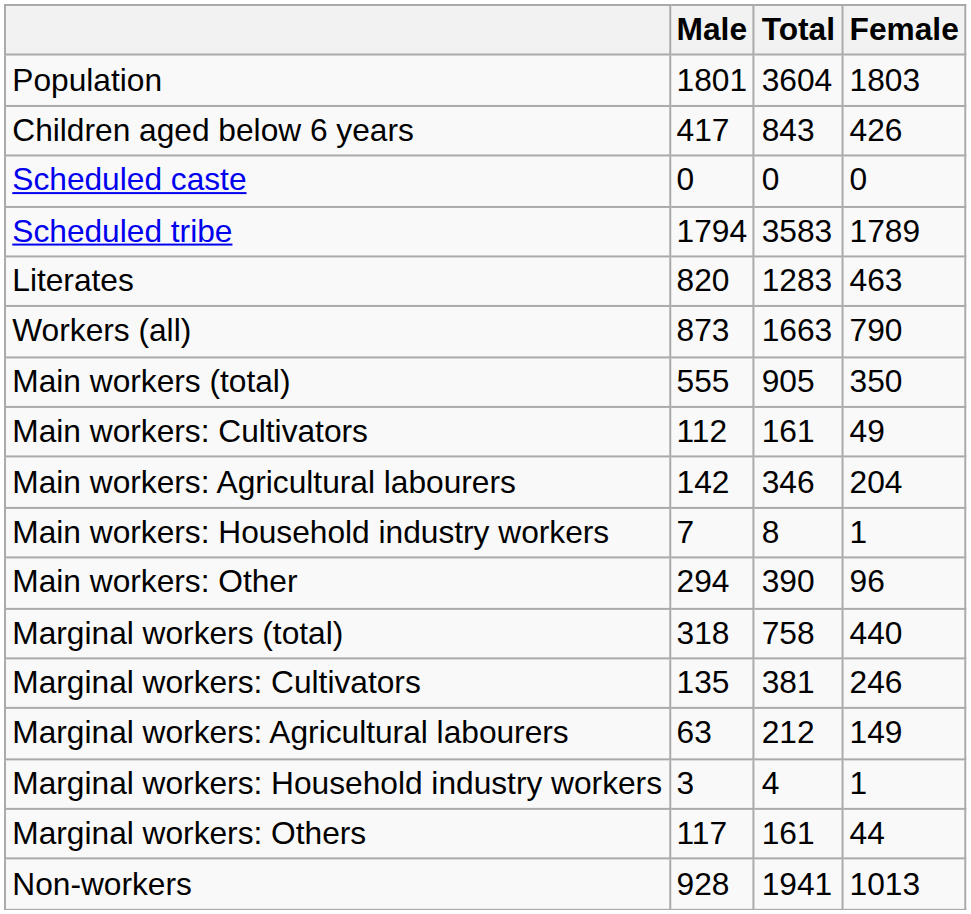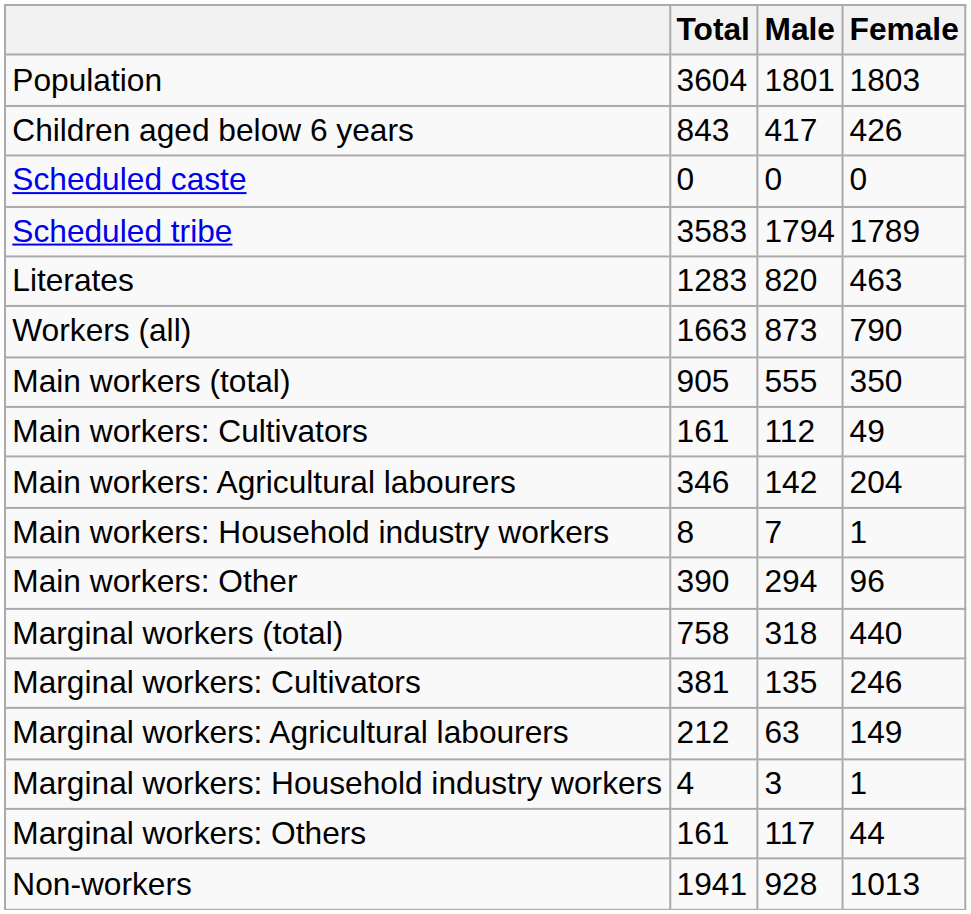columns swapped: Total <-> Male
